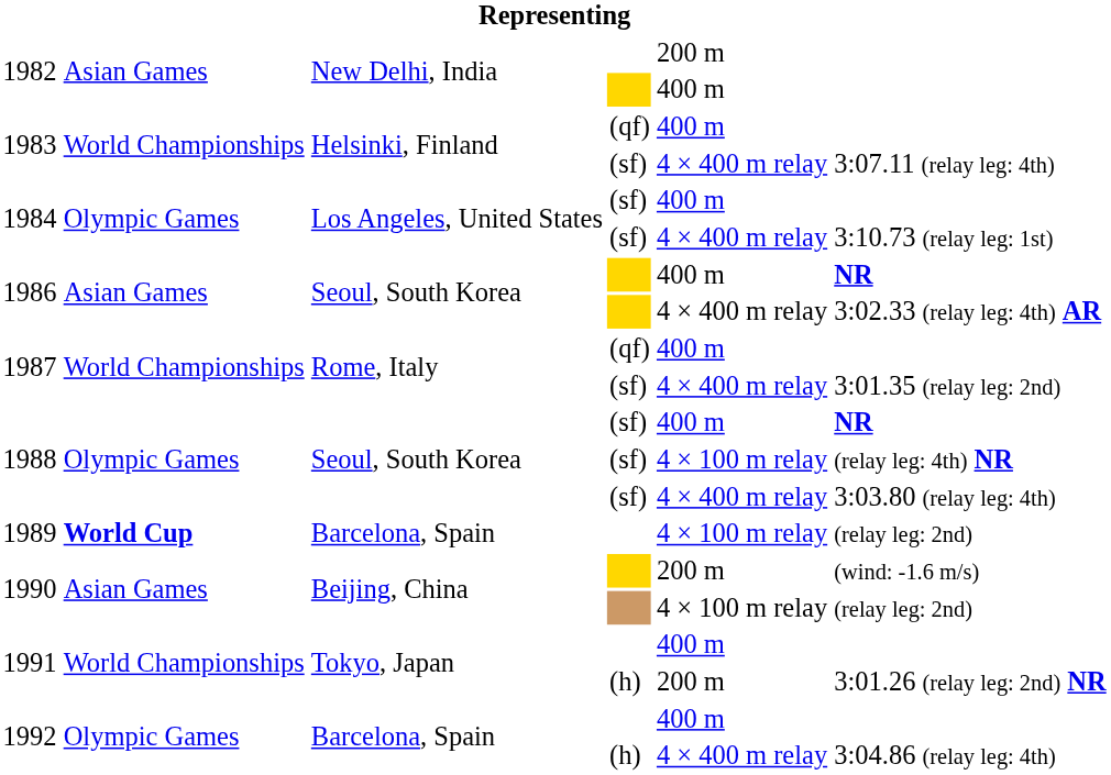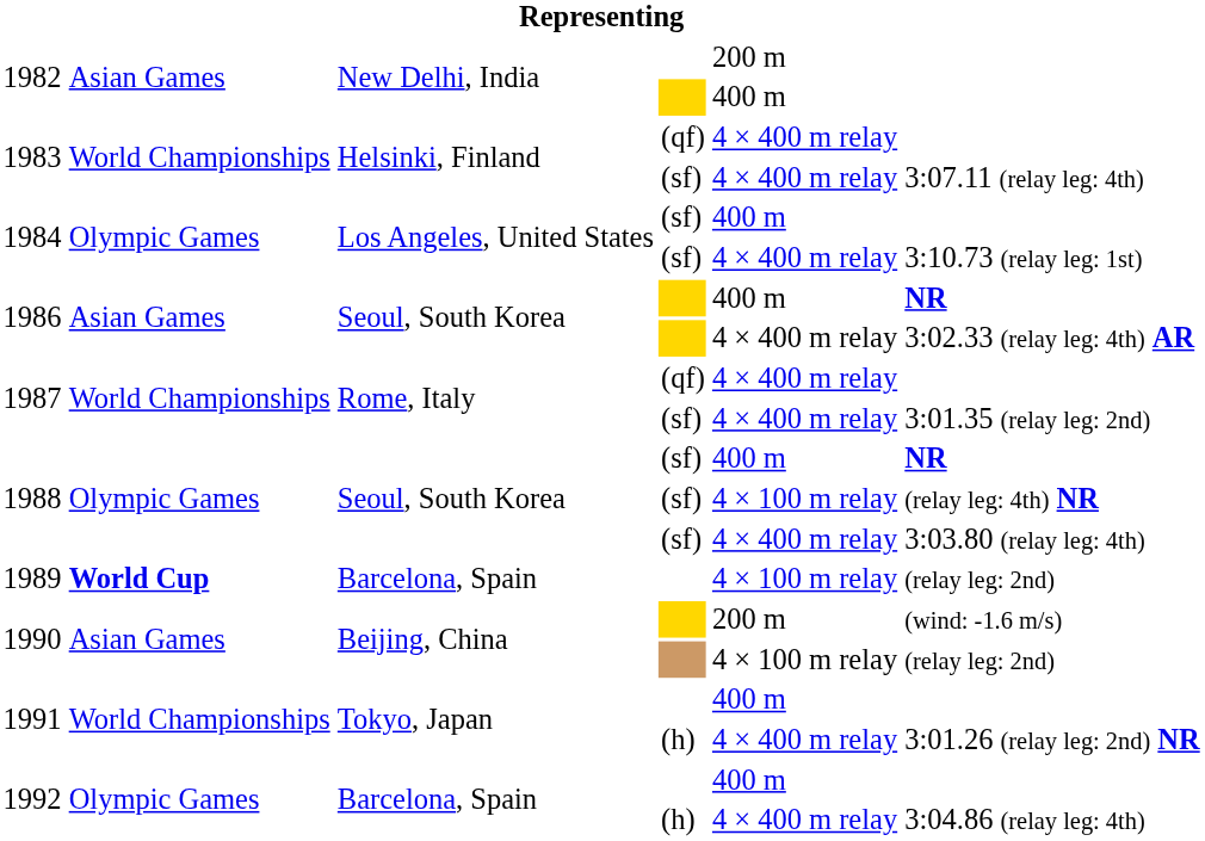1983 / (qf) | column 5: 400 m -> 4 × 400 m relay
1987 / (qf) | column 5: 400 m -> 4 × 400 m relay
1991 / (h) | column 5: 200 m -> 4 × 400 m relay
